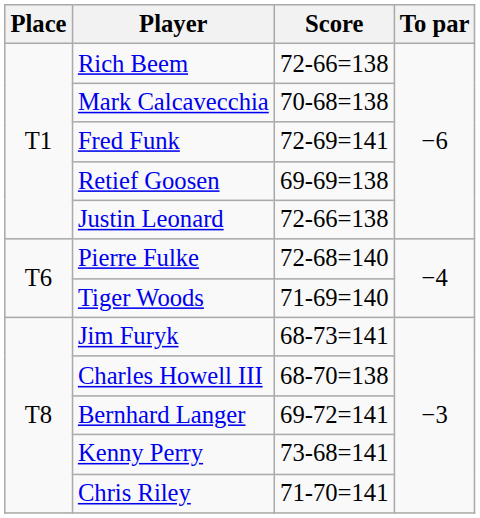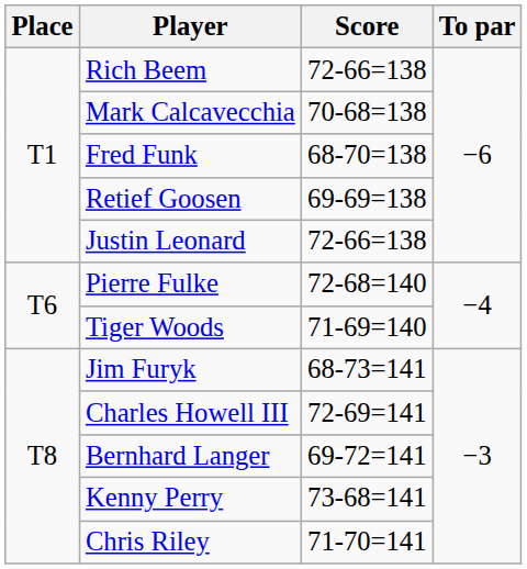Fred Funk | Score: 72-69=141 -> 68-70=138
Charles Howell III | Score: 68-70=138 -> 72-69=141
